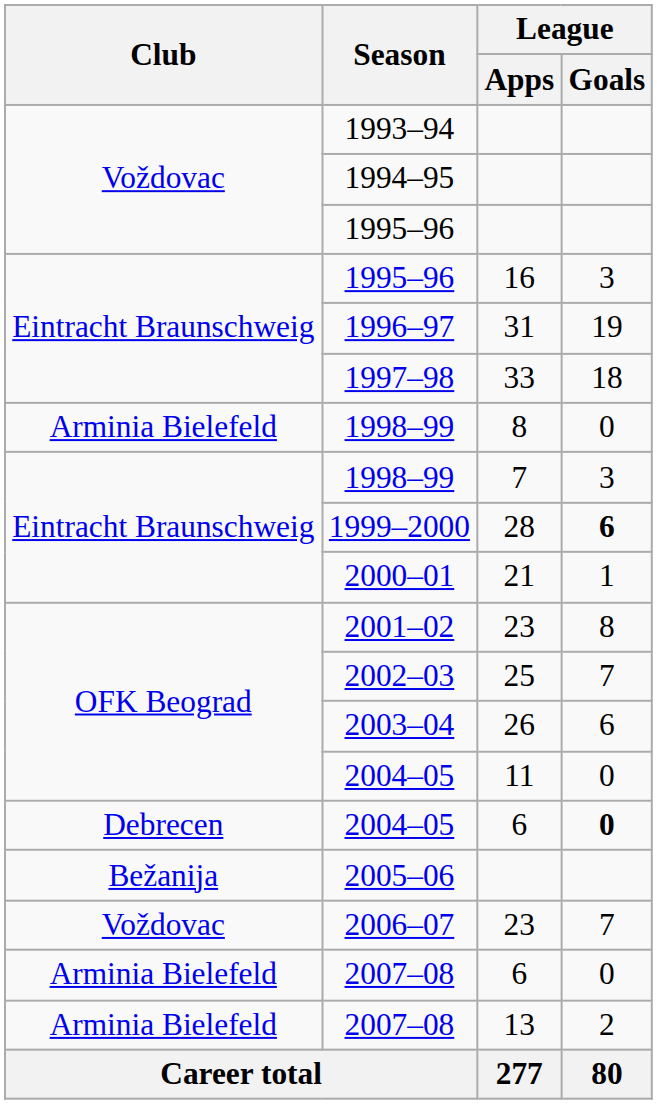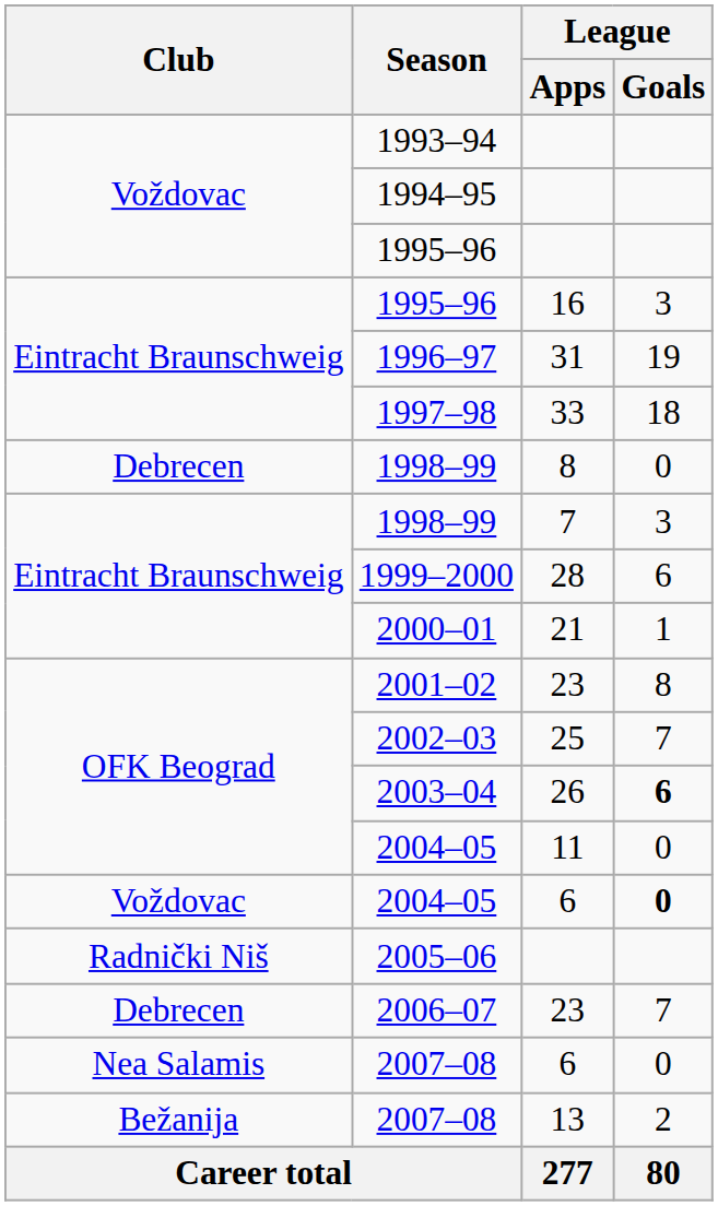1998–99 / 8 | Club: Arminia Bielefeld -> Debrecen
1999–2000 | League / Goals: bold -> normal
2003–04 | League / Goals: normal -> bold
2004–05 / 6 | Club: Debrecen -> Voždovac
2005–06 | Club: Bežanija -> Radnički Niš
2006–07 | Club: Voždovac -> Debrecen
2007–08 / 6 | Club: Arminia Bielefeld -> Nea Salamis
2007–08 / 13 | Club: Arminia Bielefeld -> Bežanija
